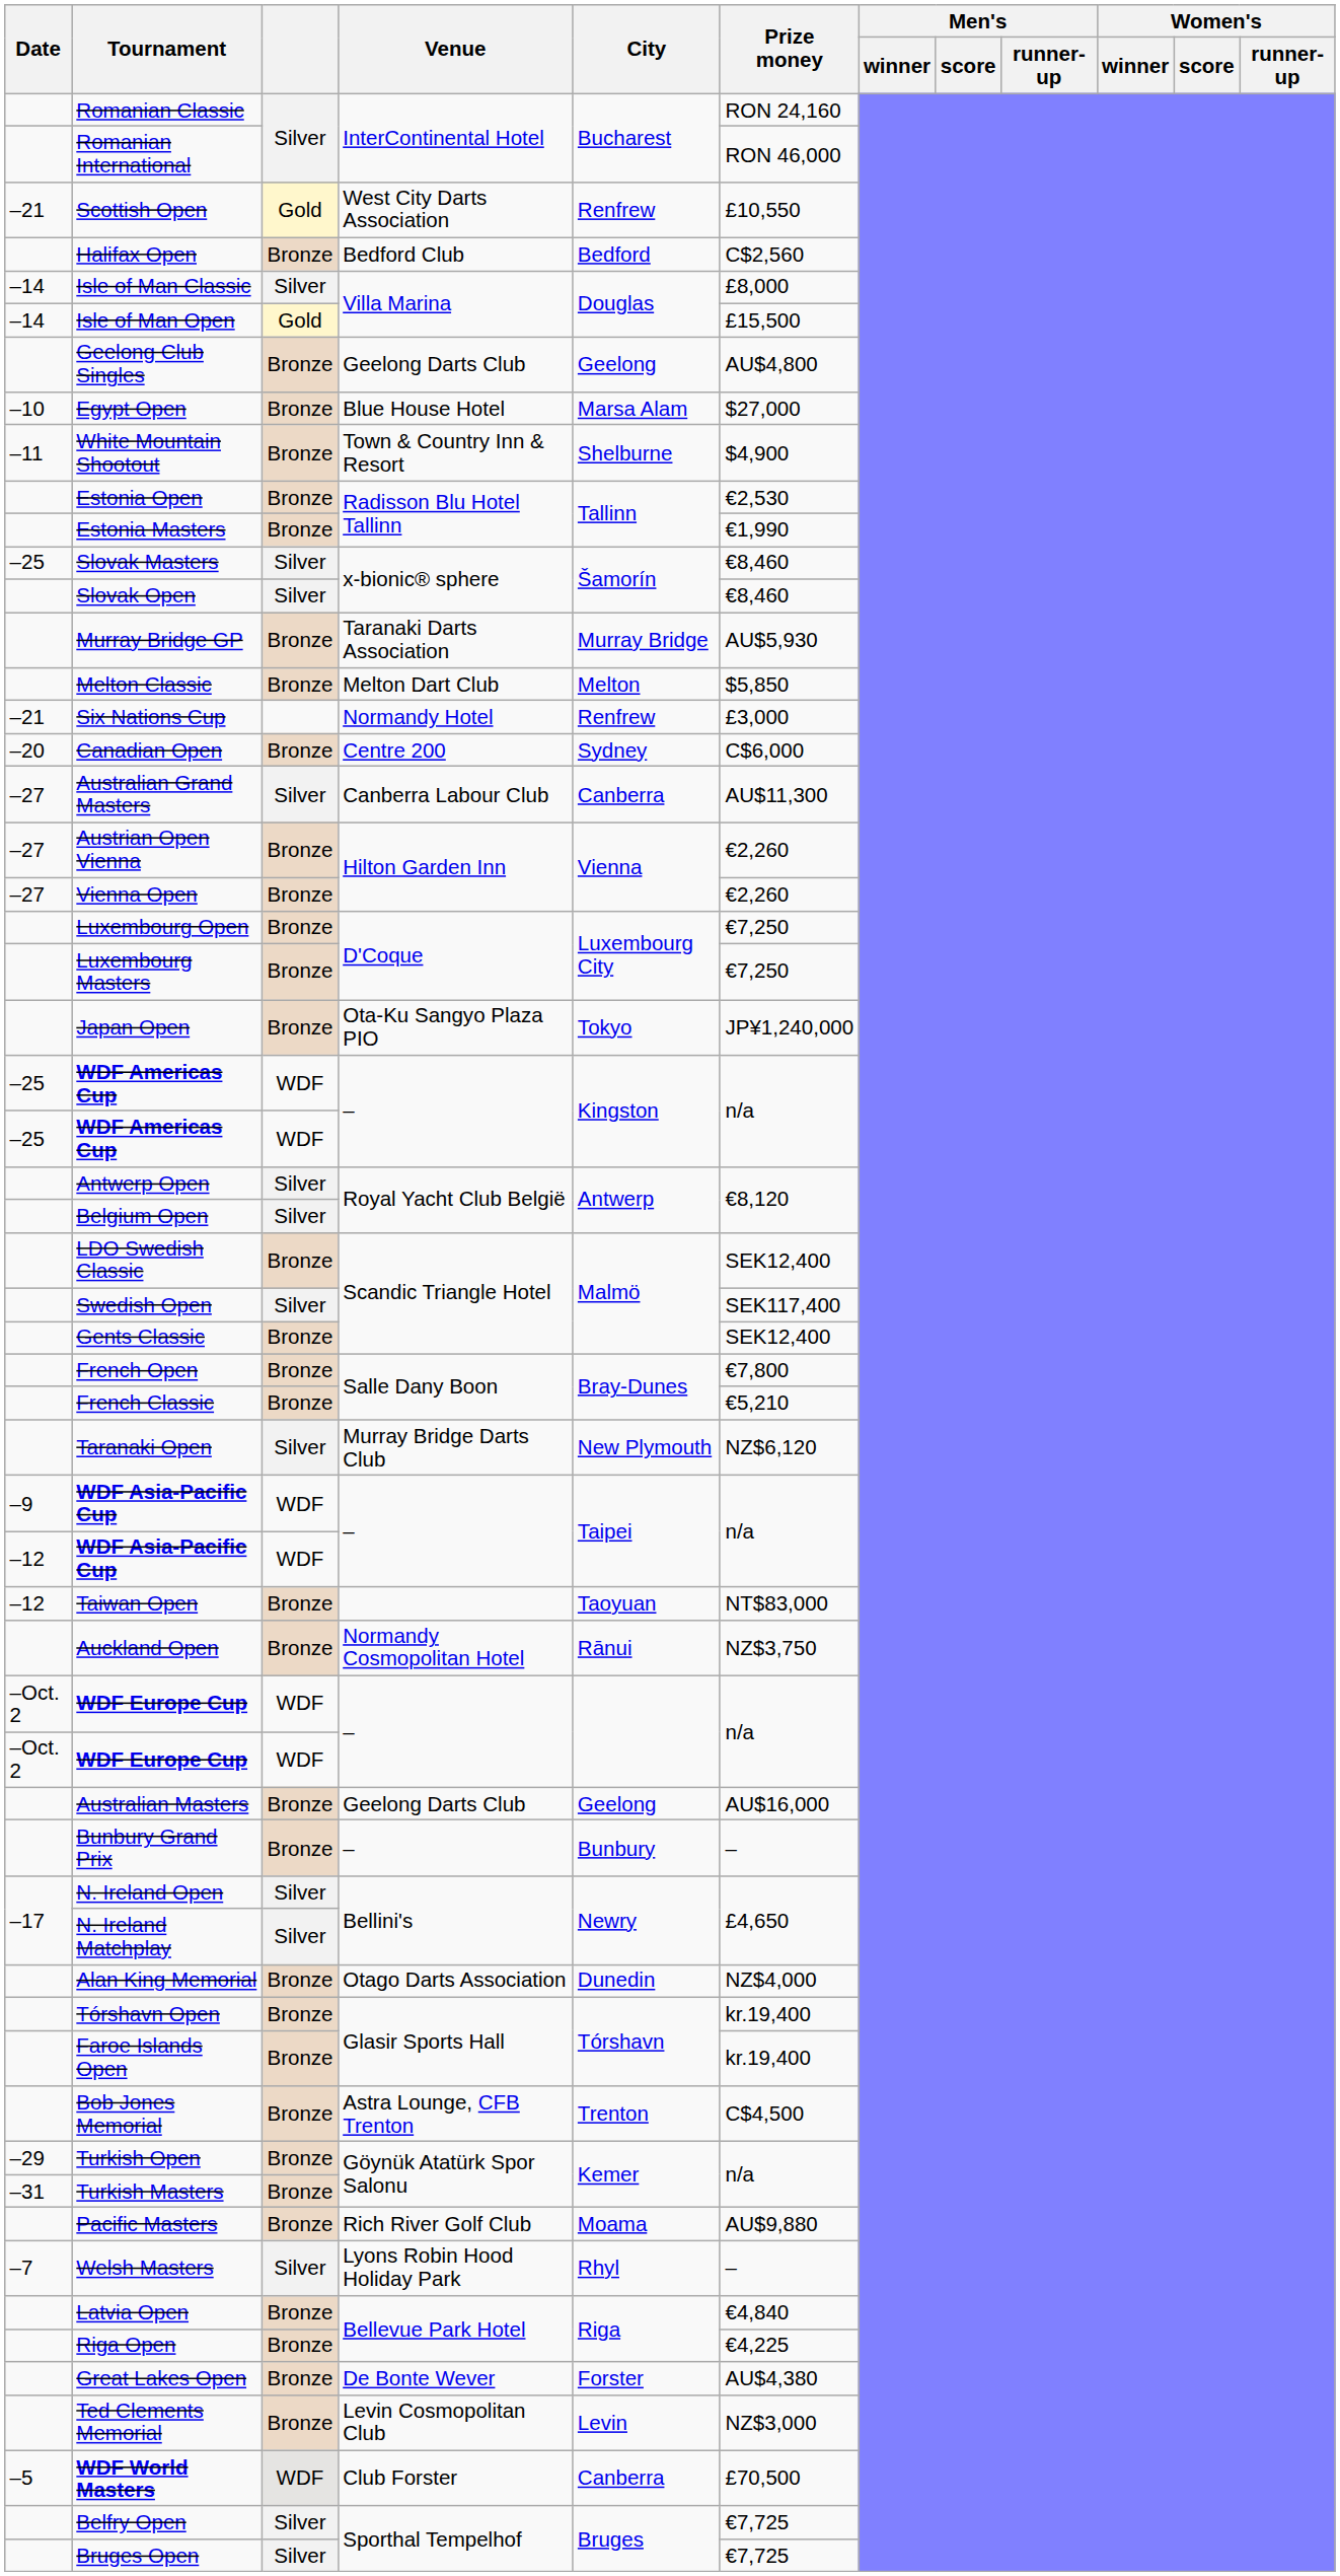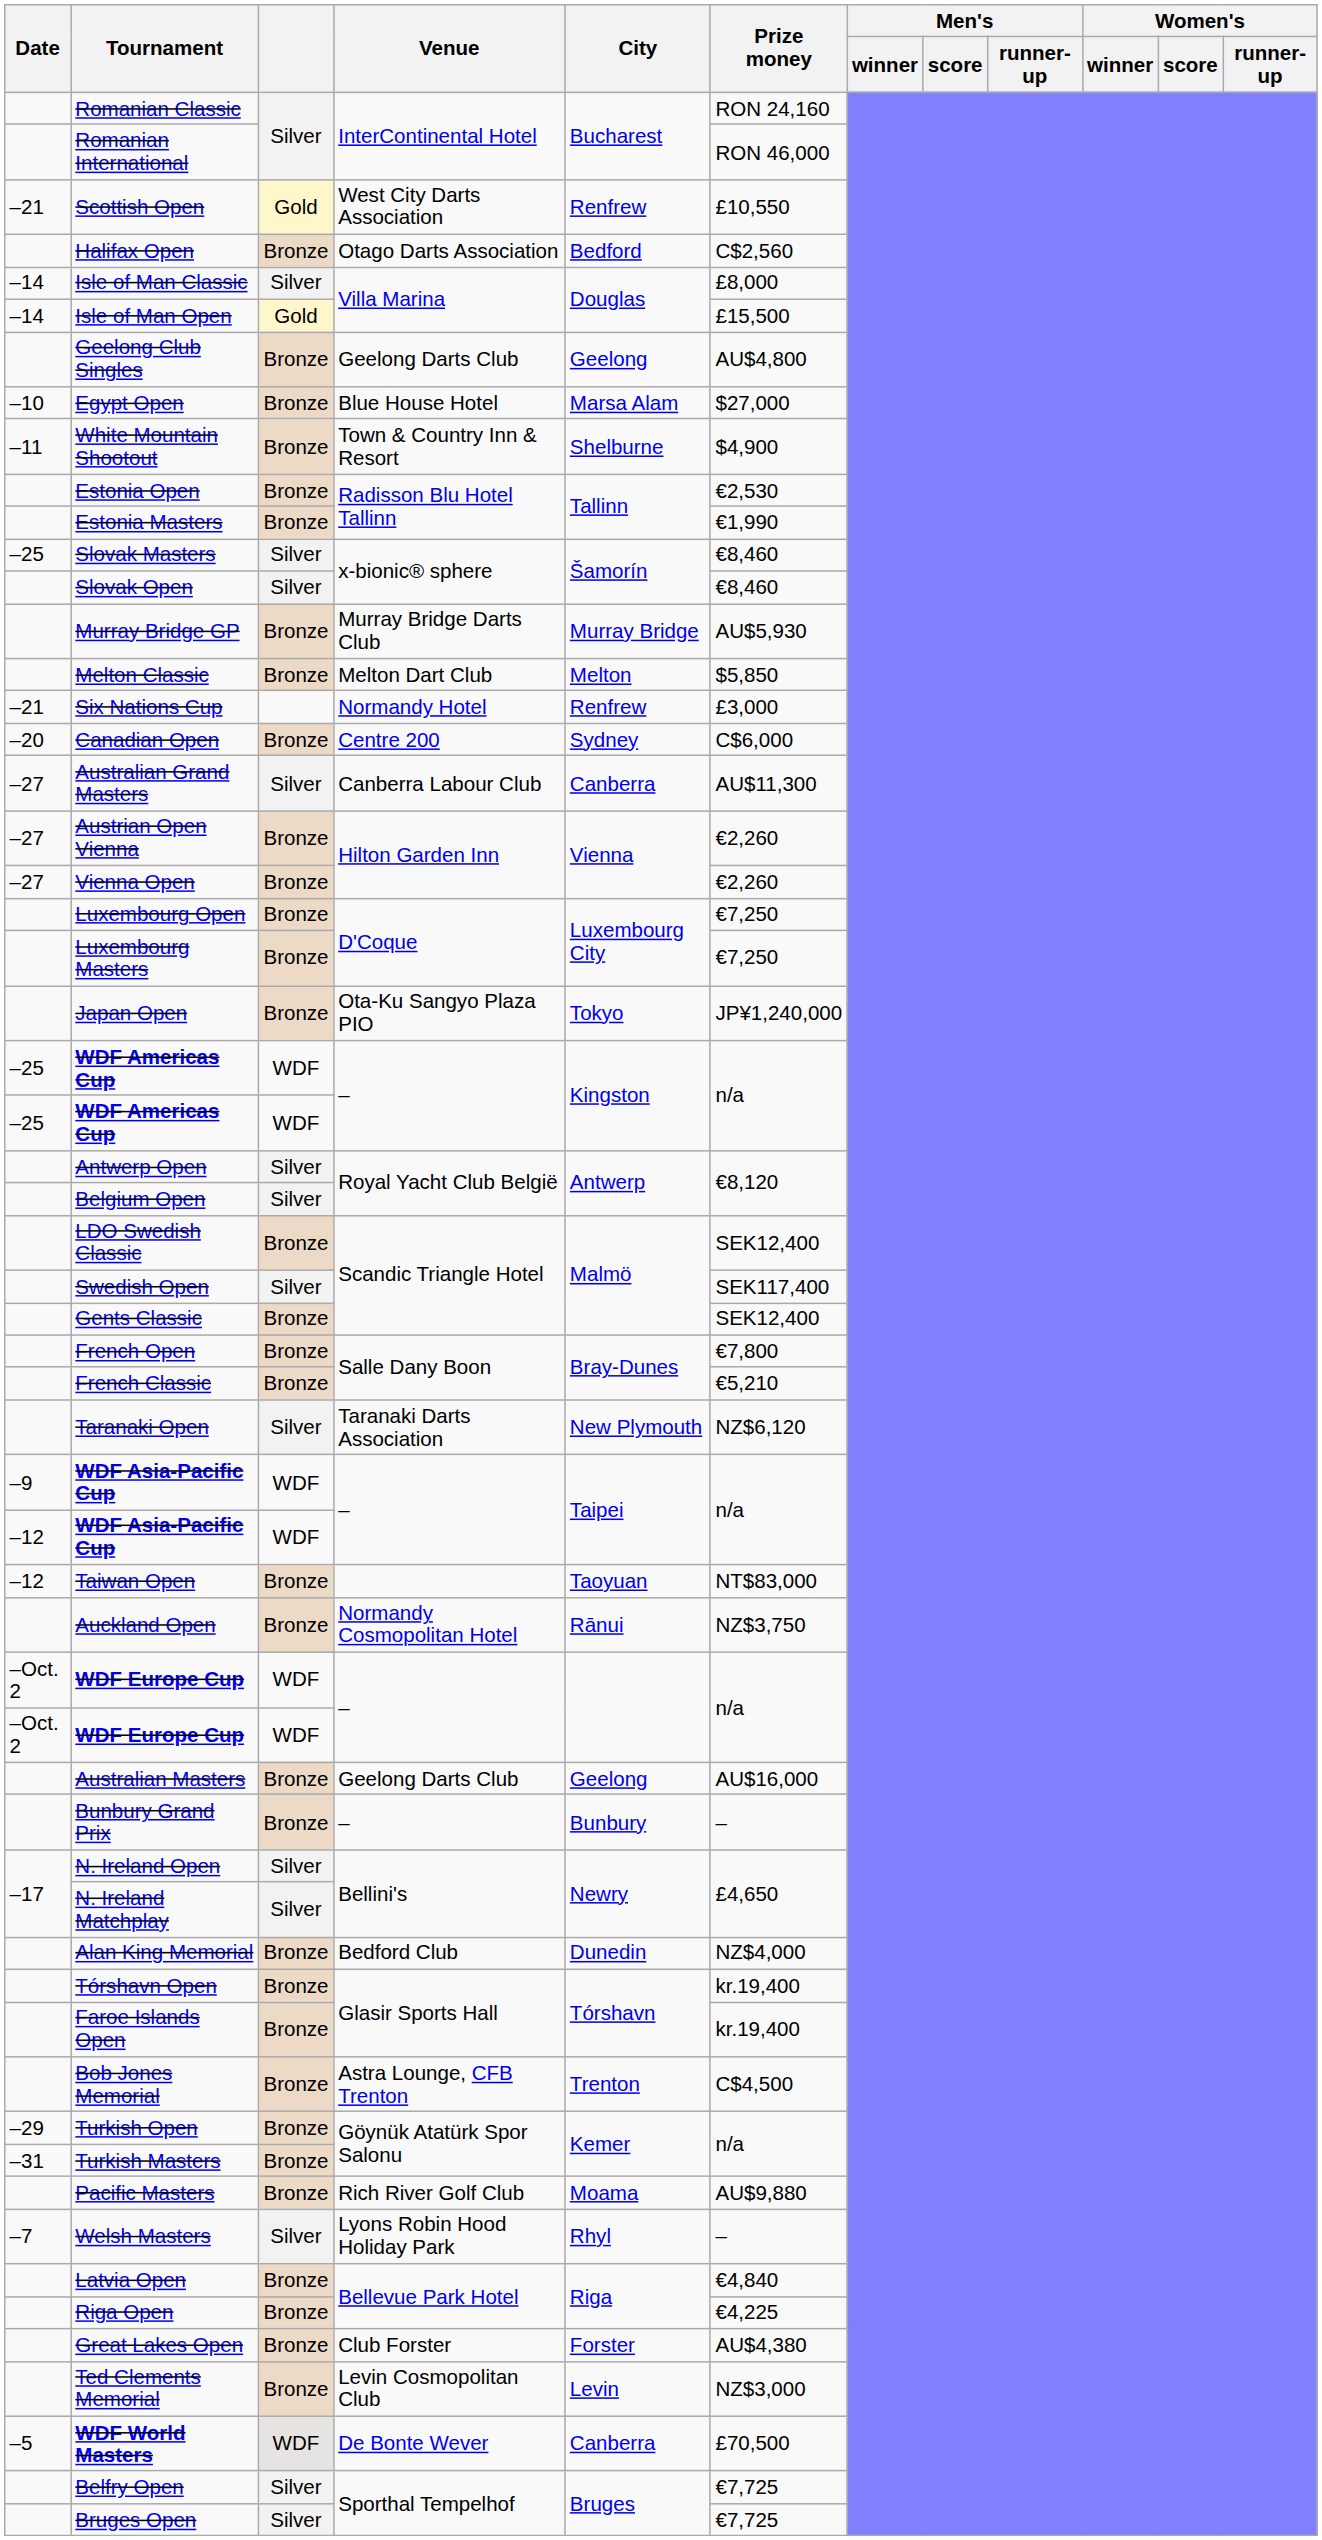Halifax Open | Venue: Bedford Club -> Otago Darts Association
Murray Bridge GP | Venue: Taranaki Darts Association -> Murray Bridge Darts Club
Taranaki Open | Venue: Murray Bridge Darts Club -> Taranaki Darts Association
Alan King Memorial | Venue: Otago Darts Association -> Bedford Club
Great Lakes Open | Venue: De Bonte Wever -> Club Forster
WDF World Masters | Venue: Club Forster -> De Bonte Wever
